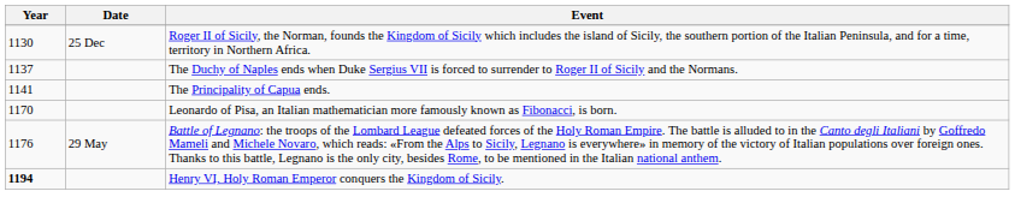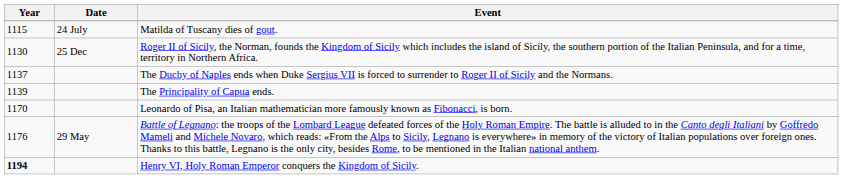+ row: 1115 | 24 July | Matilda of Tuscany dies of gout.
The Principality of Capua ends. | Year: 1141 -> 1139
